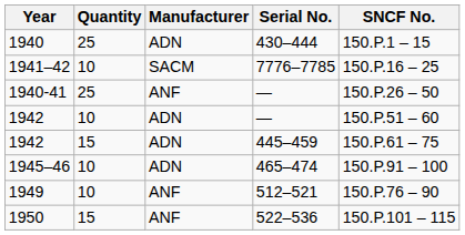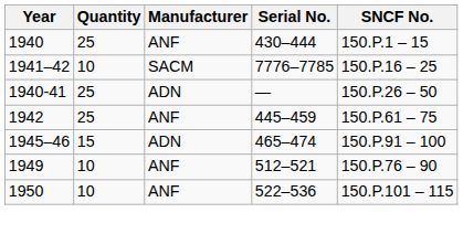1940 | Manufacturer: ADN -> ANF
1940-41 | Manufacturer: ANF -> ADN
- row: 1942 | 10 | ADN | — | 150.P.51 – 60
1942 / 445–459 | Quantity: 15 -> 25
1942 / 445–459 | Manufacturer: ADN -> ANF
1945–46 | Quantity: 10 -> 15
1950 | Quantity: 15 -> 10
